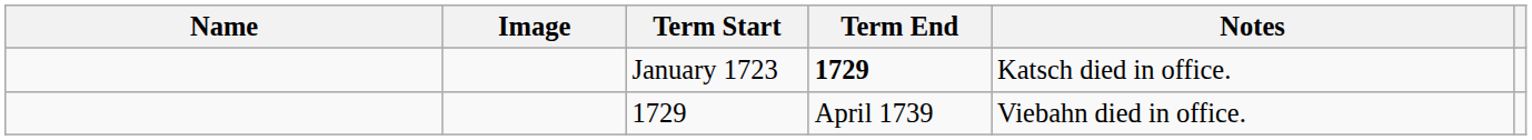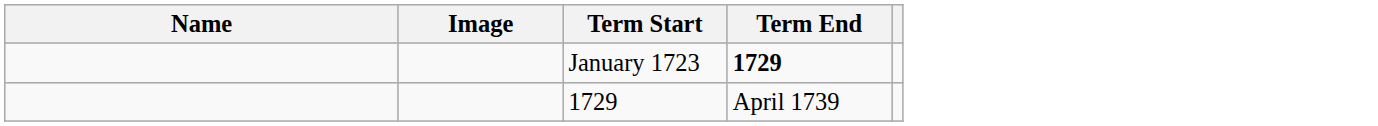- column: Notes | Katsch died in office. | Viebahn died in office.
